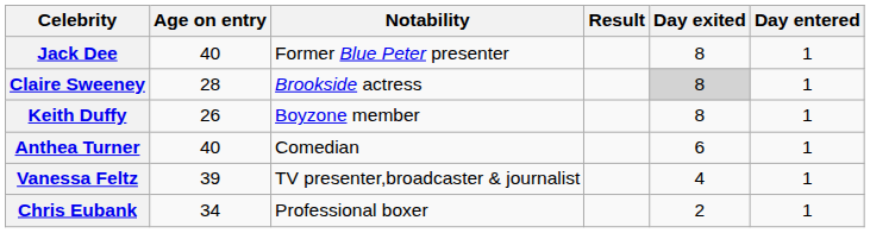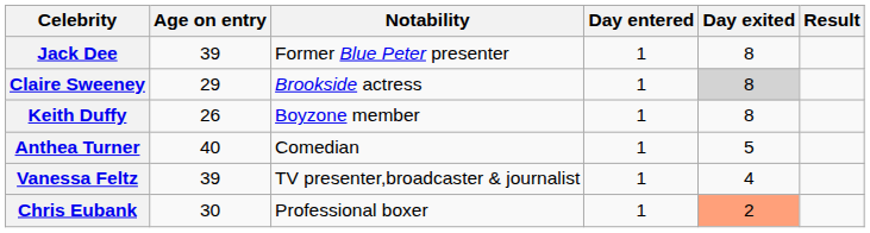columns swapped: Day entered <-> Result
Jack Dee | Age on entry: 40 -> 39
Claire Sweeney | Age on entry: 28 -> 29
Anthea Turner | Day exited: 6 -> 5
Chris Eubank | Age on entry: 34 -> 30
Chris Eubank | Day exited: no background -> lightsalmon background
